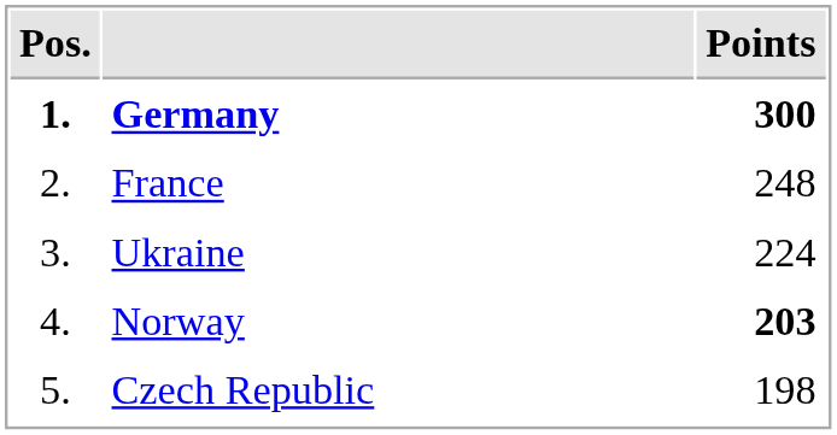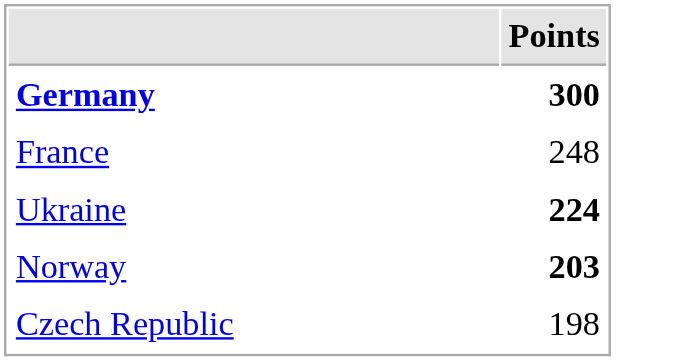- column: Pos. | 1. | 2. | 3. | 4. | 5.
Ukraine | Points: normal -> bold
